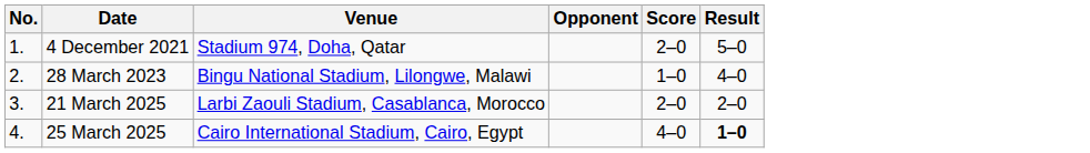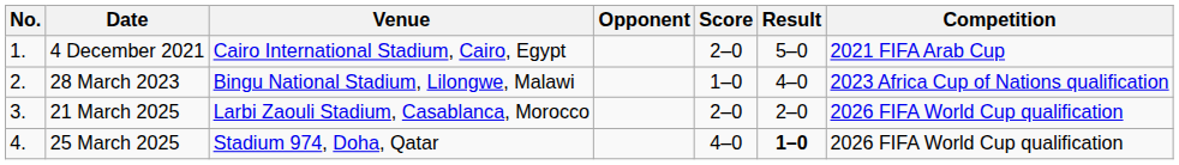+ column: Competition | 2021 FIFA Arab Cup | 2023 Africa Cup of Nations qualification | 2026 FIFA World Cup qualification | 2026 FIFA World Cup qualification
4 December 2021 | Venue: Stadium 974, Doha, Qatar -> Cairo International Stadium, Cairo, Egypt
25 March 2025 | Venue: Cairo International Stadium, Cairo, Egypt -> Stadium 974, Doha, Qatar
